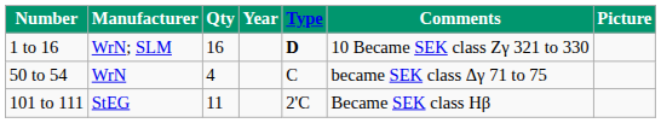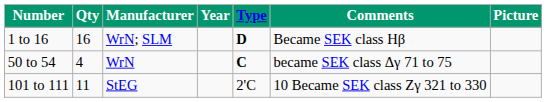columns swapped: Manufacturer <-> Qty
1 to 16 | Comments: 10 Became SEK class Zγ 321 to 330 -> Became SEK class Hβ
50 to 54 | Type: normal -> bold
101 to 111 | Comments: Became SEK class Hβ -> 10 Became SEK class Zγ 321 to 330
